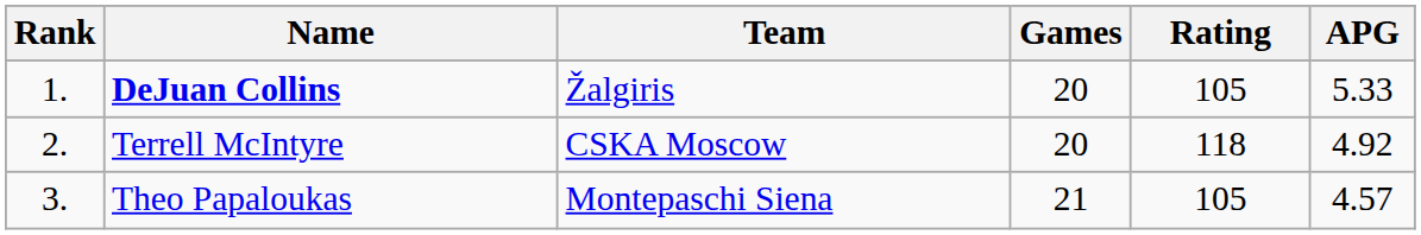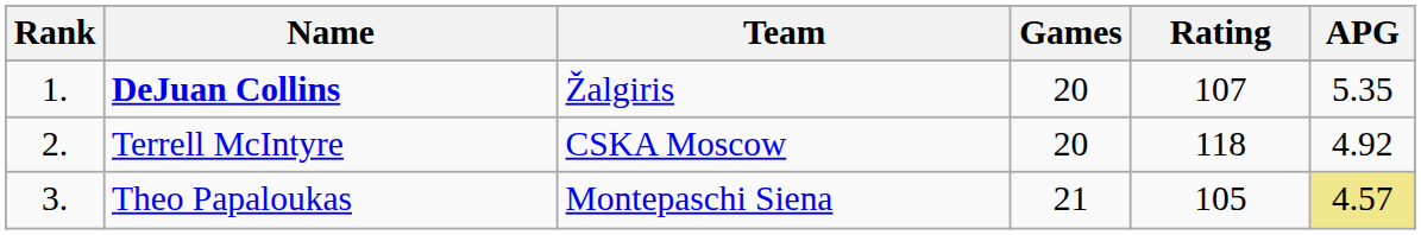DeJuan Collins | Rating: 105 -> 107
DeJuan Collins | APG: 5.33 -> 5.35
Theo Papaloukas | APG: no background -> khaki background
